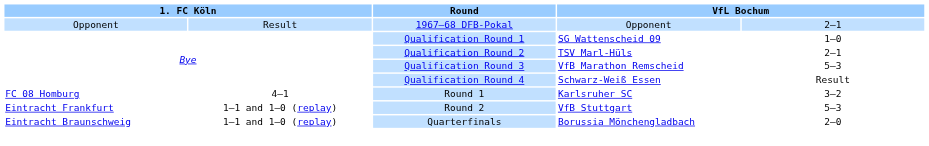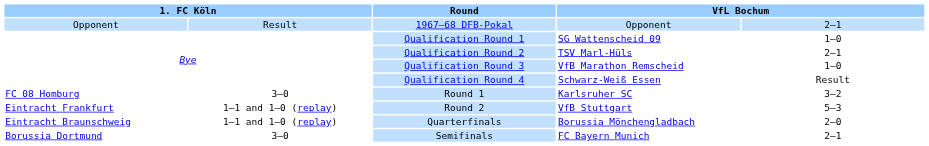Qualification Round 3 | column 5: 5–3 -> 1–0
Round 1 | column 2: 4–1 -> 3–0
+ row: Borussia Dortmund | 3–0 | Semifinals | FC Bayern Munich | 2–1
